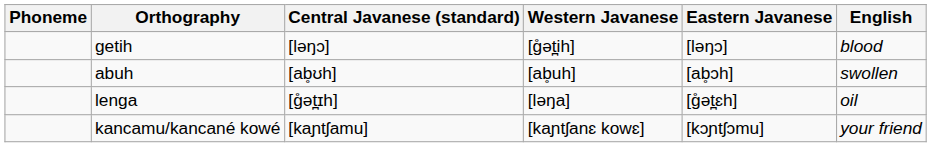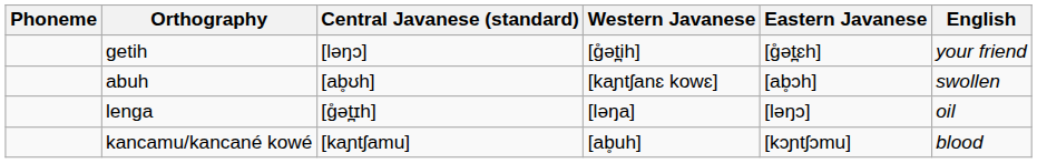getih | Eastern Javanese: [ləŋɔ] -> [g̊ət̪ɛh]
getih | English: blood -> your friend
abuh | Western Javanese: [ab̥uh] -> [kaɲtʃanɛ kowɛ]
lenga | Eastern Javanese: [g̊ət̪ɛh] -> [ləŋɔ]
kancamu/kancané kowé | Western Javanese: [kaɲtʃanɛ kowɛ] -> [ab̥uh]
kancamu/kancané kowé | English: your friend -> blood
